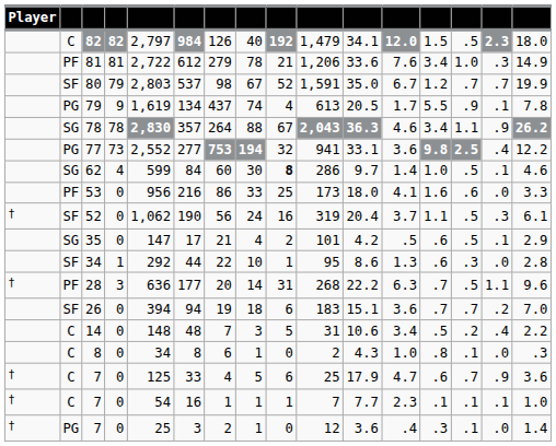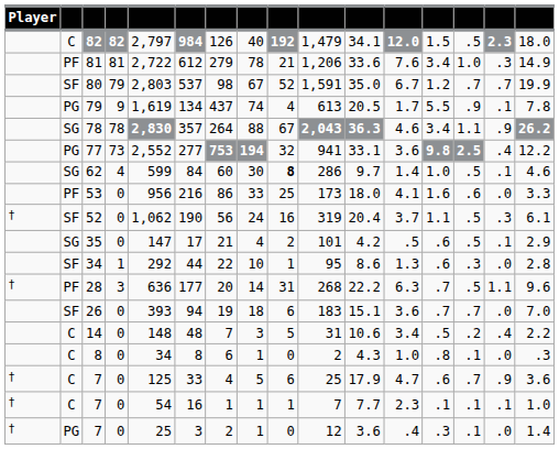26 | column 5: 394 -> 393
26 | column 15: .2 -> .0
